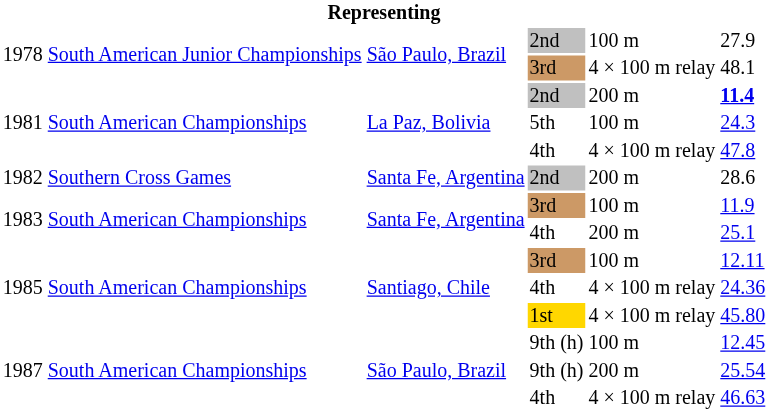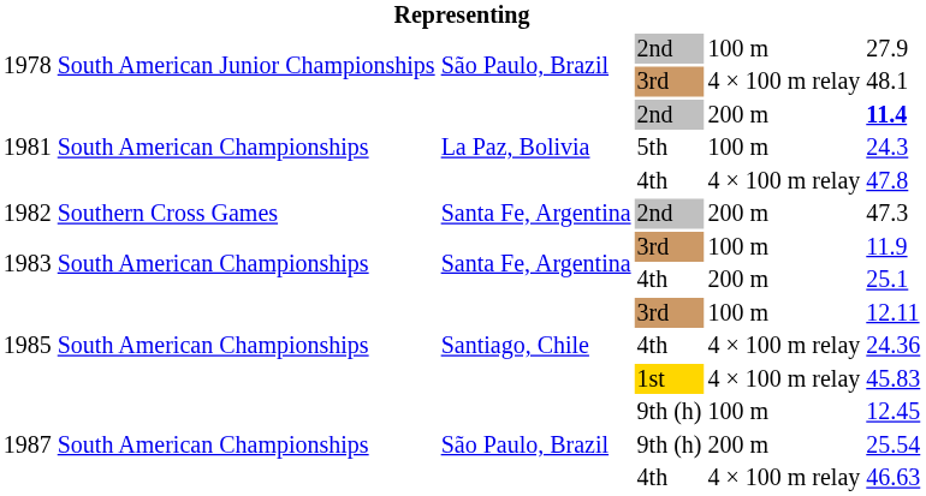1982 | column 6: 28.6 -> 47.3
1985 / 1st | column 6: 45.80 -> 45.83
